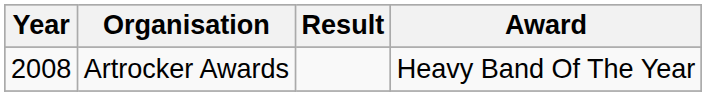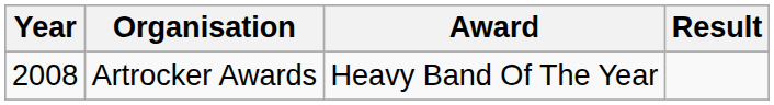columns swapped: Award <-> Result
